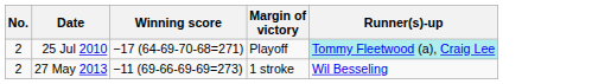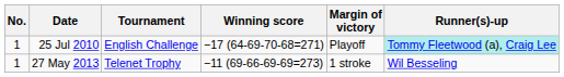+ column: Tournament | English Challenge | Telenet Trophy
25 Jul 2010 | No.: 2 -> 1
27 May 2013 | No.: 2 -> 1
